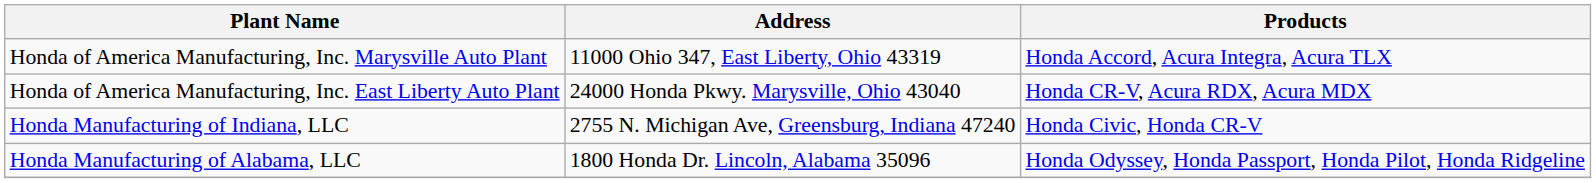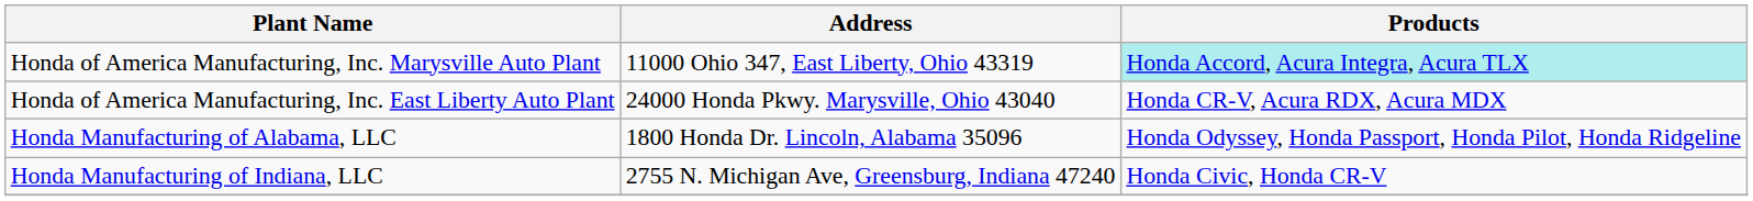Honda of America Manufacturing, Inc. Marysville Auto Plant | Products: no background -> paleturquoise background
rows swapped: Honda Manufacturing of Alabama, LLC <-> Honda Manufacturing of Indiana, LLC
